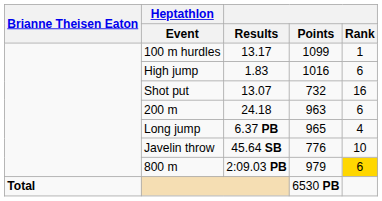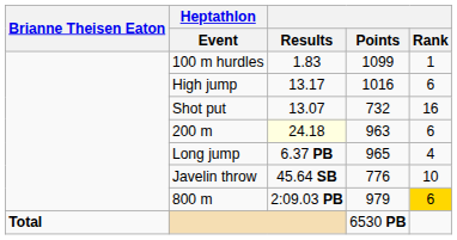100 m hurdles | Results: 13.17 -> 1.83
High jump | Results: 1.83 -> 13.17
200 m | Results: no background -> lightyellow background
